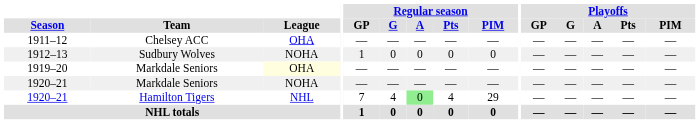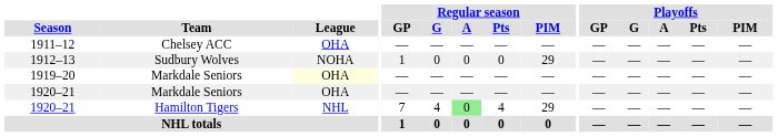1912–13 | Regular season / PIM: 0 -> 29
1920–21 / Markdale Seniors | League: NOHA -> OHA
